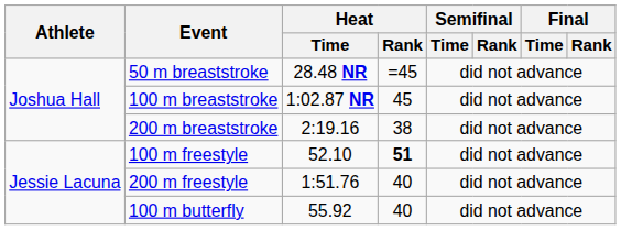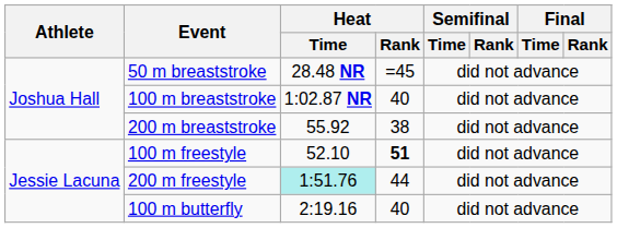100 m breaststroke | Heat / Rank: 45 -> 40
200 m breaststroke | Heat / Time: 2:19.16 -> 55.92
200 m freestyle | Heat / Time: no background -> paleturquoise background
200 m freestyle | Heat / Rank: 40 -> 44
100 m butterfly | Heat / Time: 55.92 -> 2:19.16
